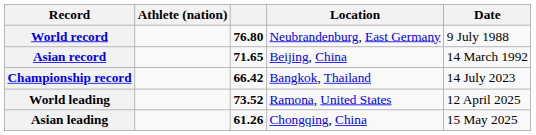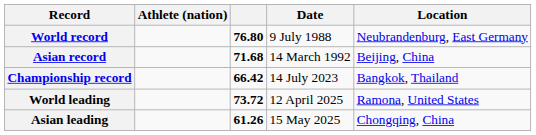columns swapped: Location <-> Date
Asian record | column 3: 71.65 -> 71.68
World leading | column 3: 73.52 -> 73.72
